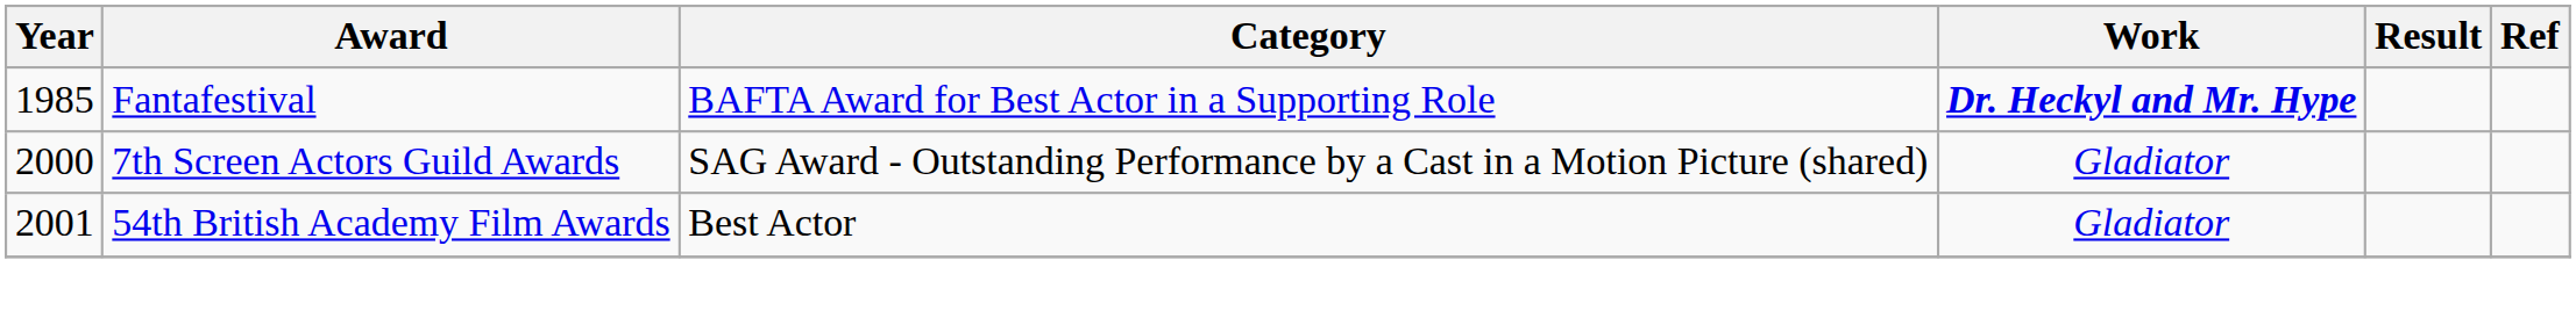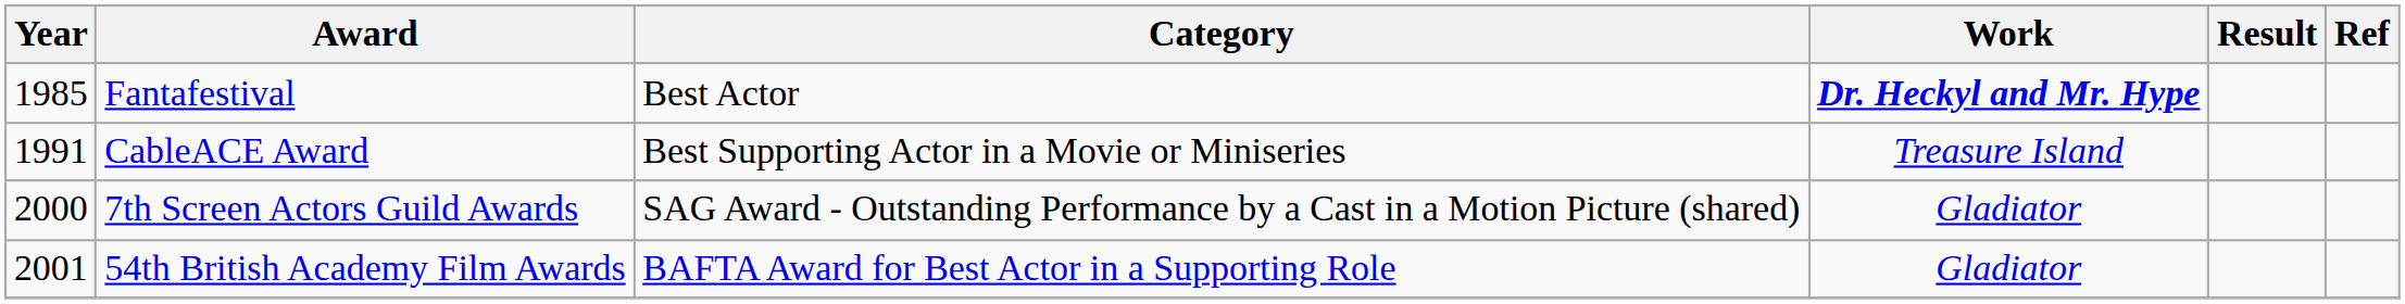Fantafestival | Category: BAFTA Award for Best Actor in a Supporting Role -> Best Actor
+ row: 1991 | CableACE Award | Best Supporting Actor in a Movie or Miniseries | Treasure Island
54th British Academy Film Awards | Category: Best Actor -> BAFTA Award for Best Actor in a Supporting Role
